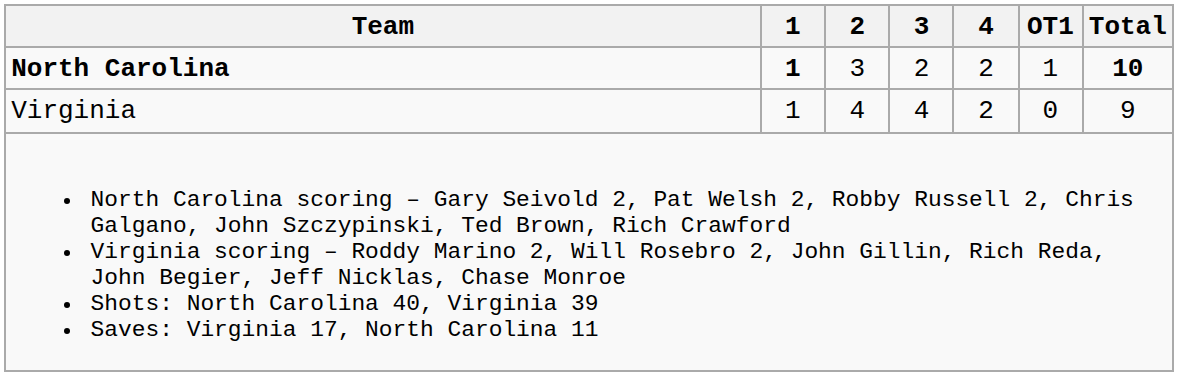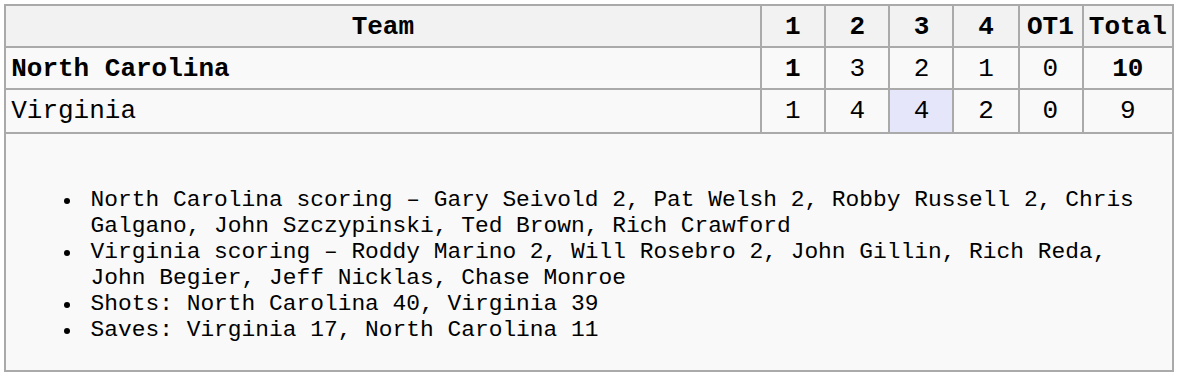North Carolina | 4: 2 -> 1
North Carolina | OT1: 1 -> 0
Virginia | 3: no background -> lavender background
